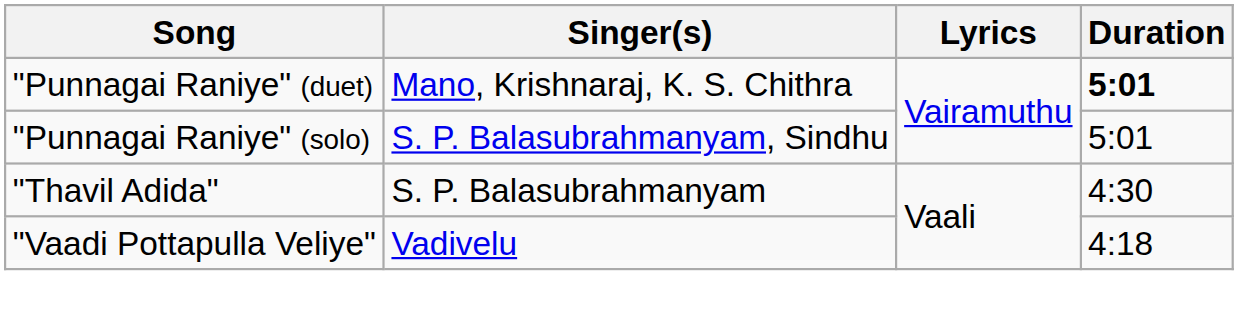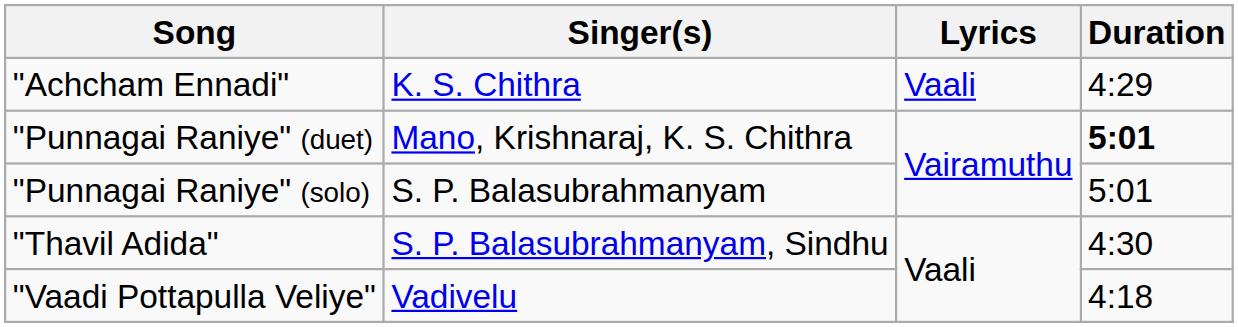+ row: "Achcham Ennadi" | K. S. Chithra | Vaali | 4:29
"Punnagai Raniye" (solo) | Singer(s): S. P. Balasubrahmanyam, Sindhu -> S. P. Balasubrahmanyam
"Thavil Adida" | Singer(s): S. P. Balasubrahmanyam -> S. P. Balasubrahmanyam, Sindhu
